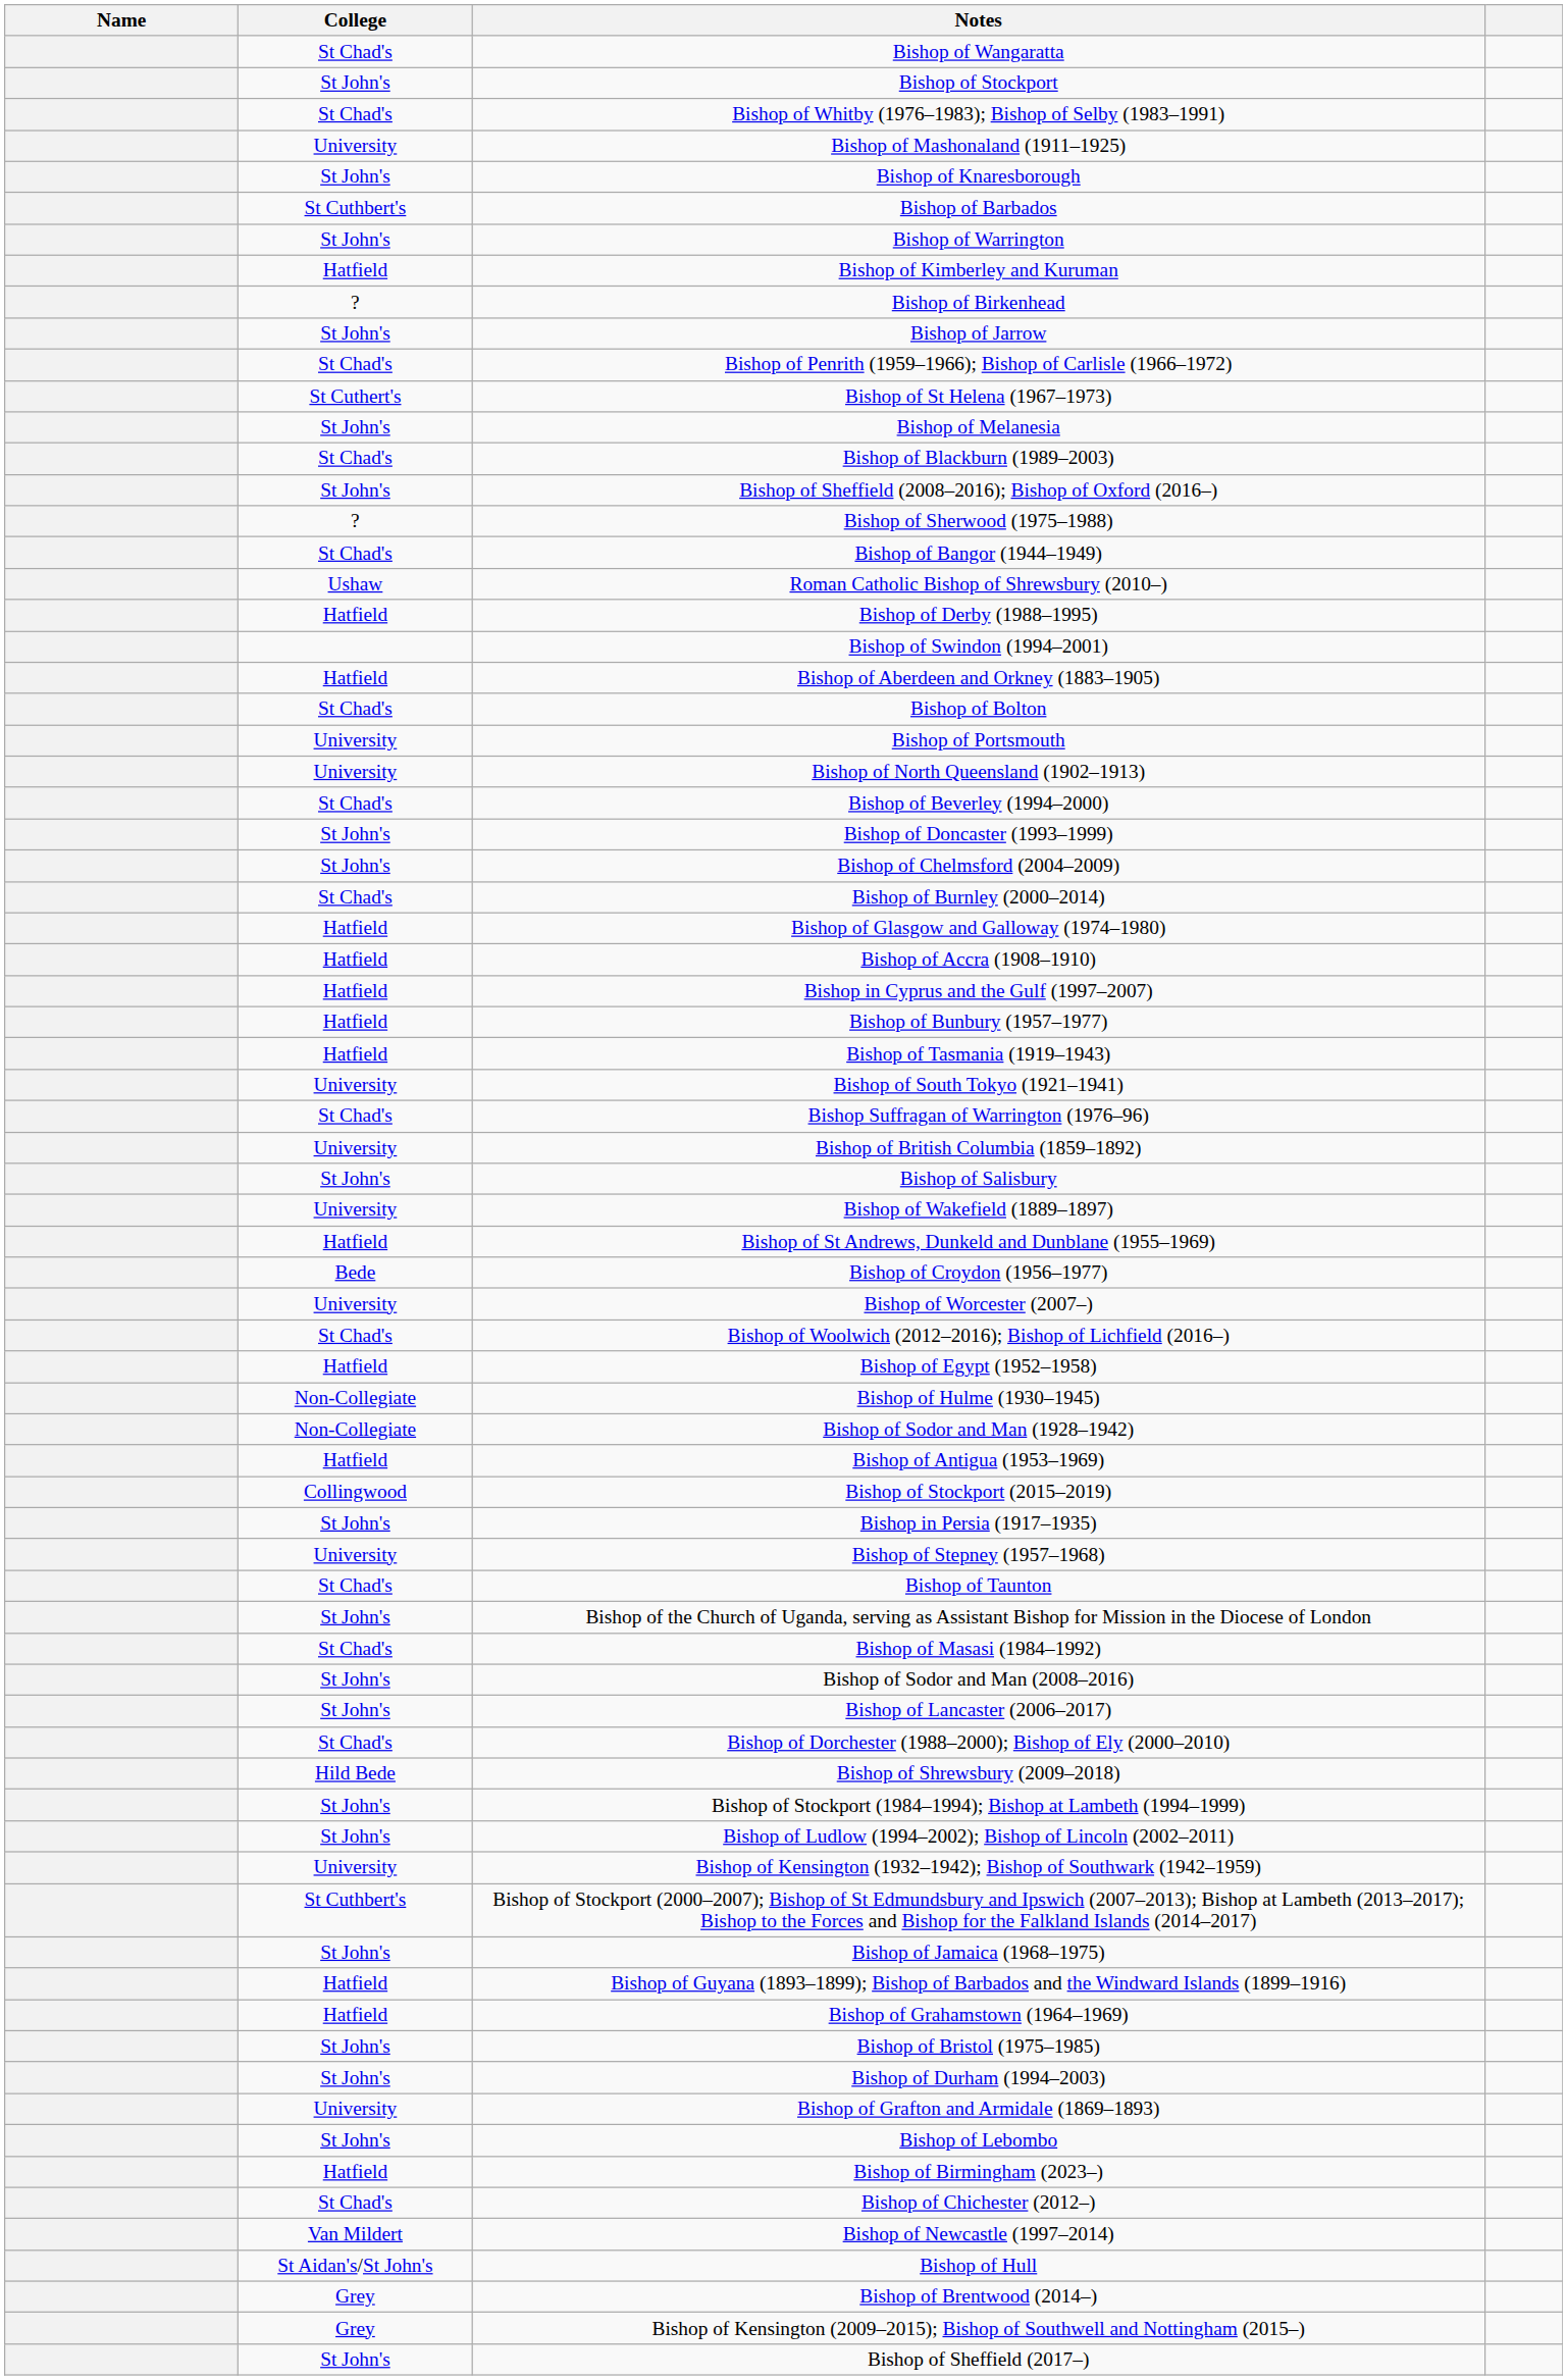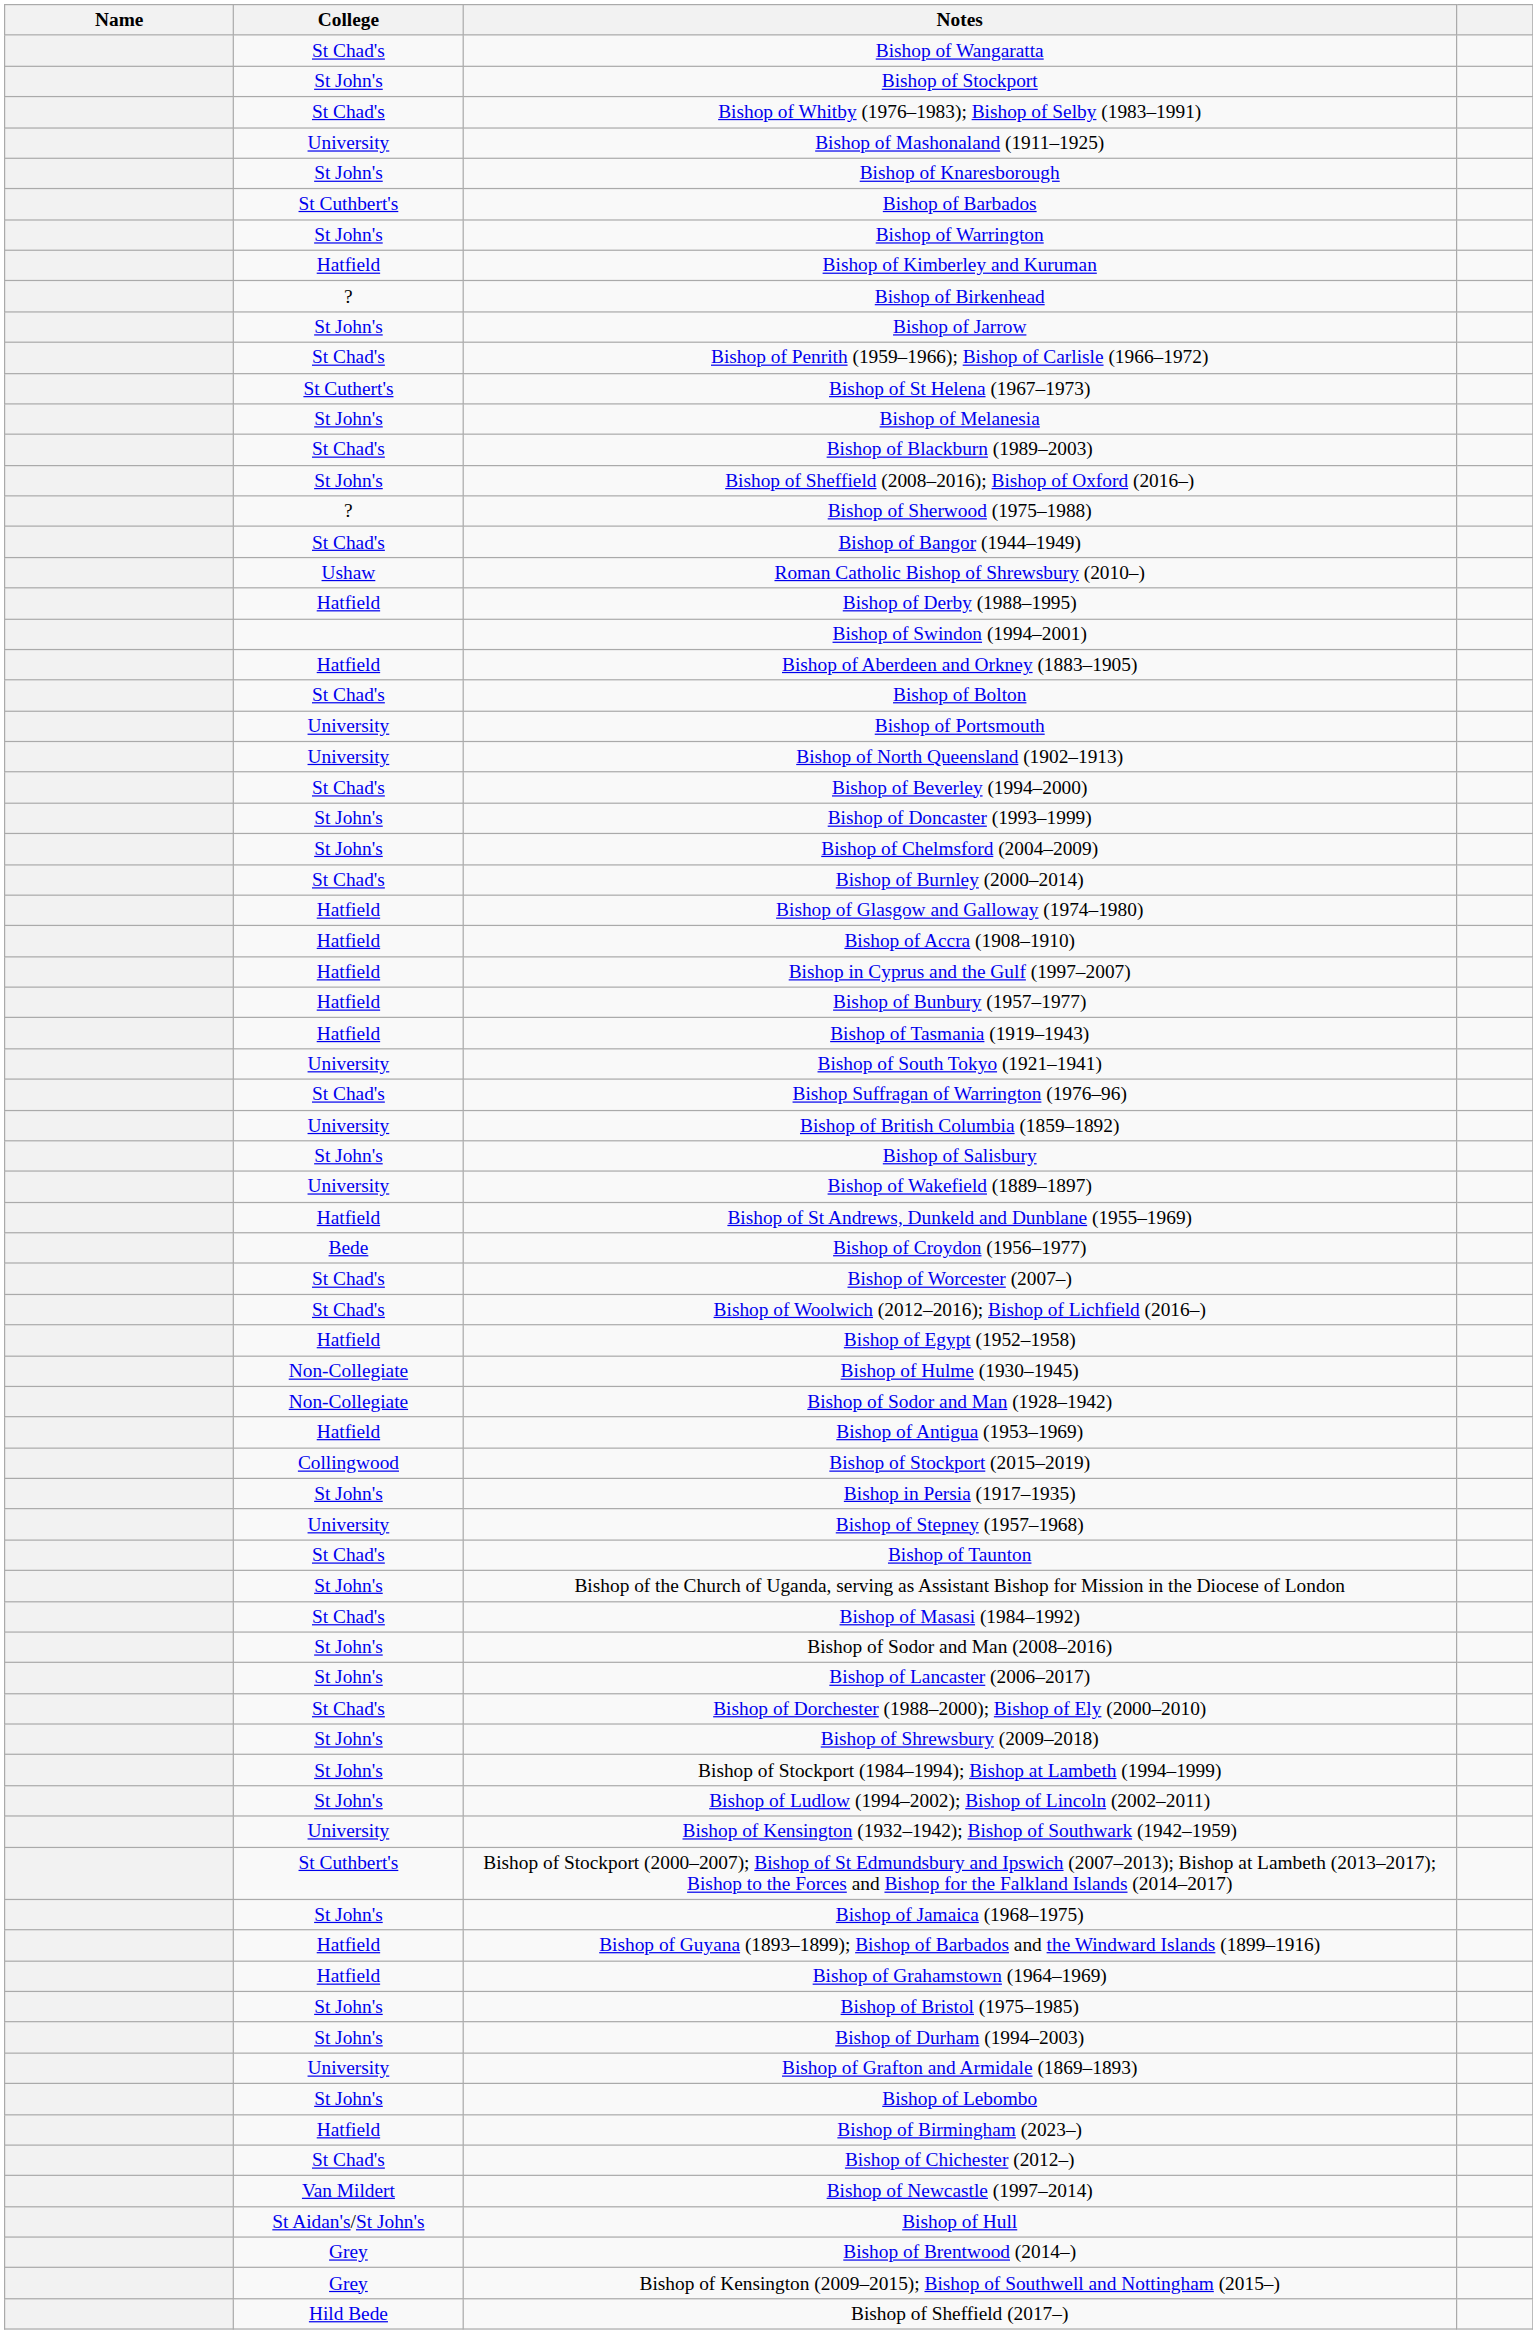Bishop of Worcester (2007–) | College: University -> St Chad's
Bishop of Shrewsbury (2009–2018) | College: Hild Bede -> St John's
Bishop of Sheffield (2017–) | College: St John's -> Hild Bede
